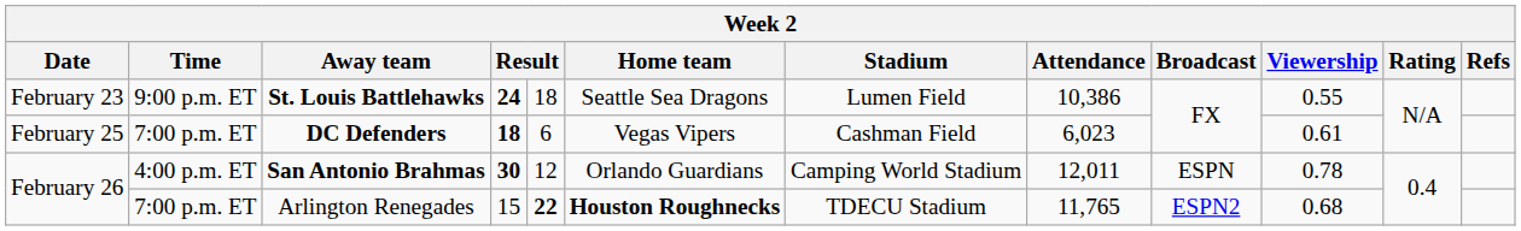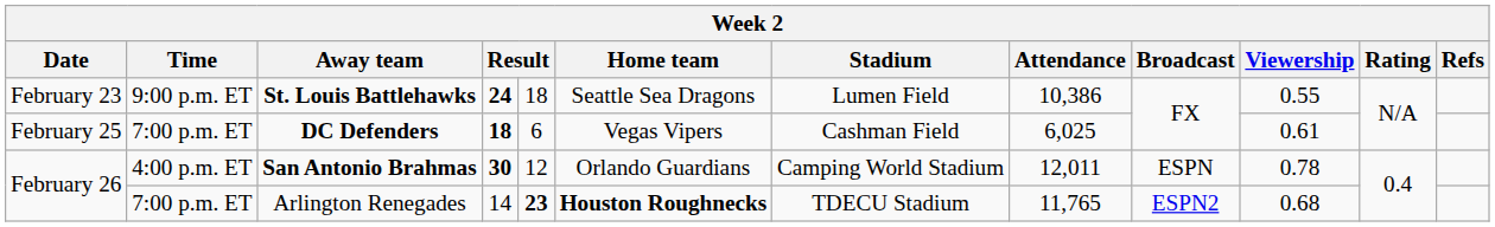DC Defenders | Attendance: 6,023 -> 6,025
Arlington Renegades | column 4: 15 -> 14
Arlington Renegades | column 5: 22 -> 23
